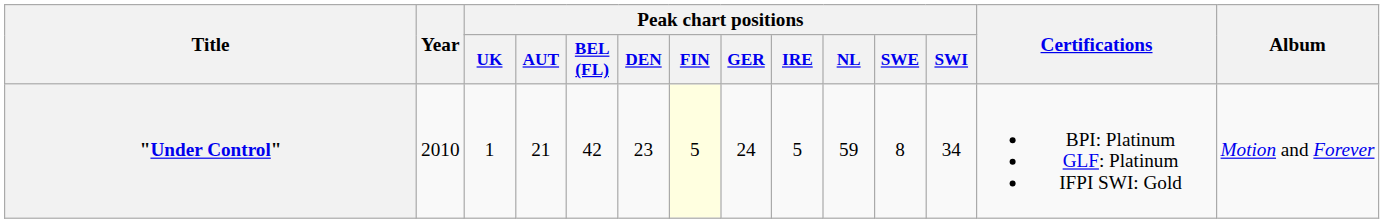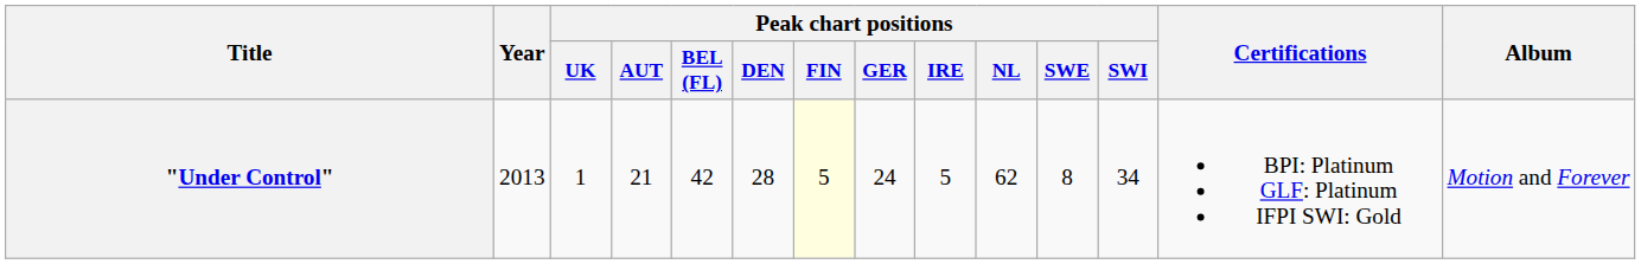"Under Control" | Year: 2010 -> 2013
"Under Control" | Peak chart positions / DEN: 23 -> 28
"Under Control" | Peak chart positions / NL: 59 -> 62
